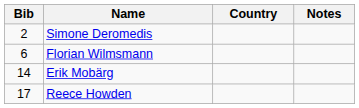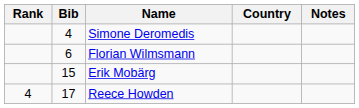+ column: Rank | 4
Simone Deromedis | Bib: 2 -> 4
Erik Mobärg | Bib: 14 -> 15
